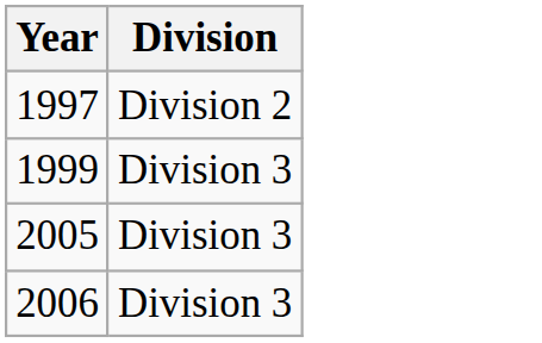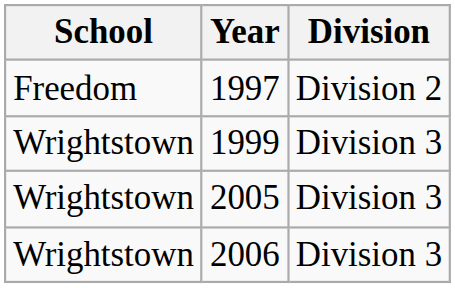+ column: School | Freedom | Wrightstown | Wrightstown | Wrightstown
